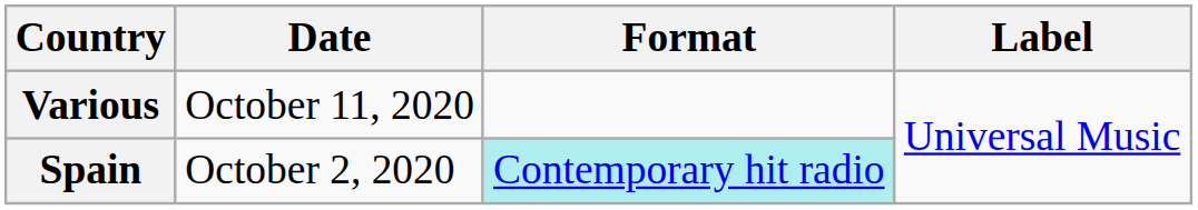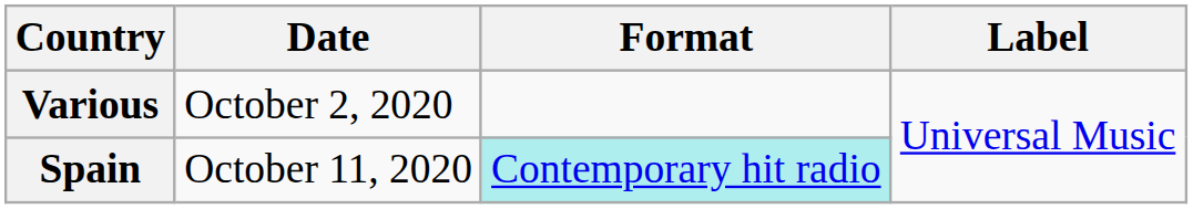Various | Date: October 11, 2020 -> October 2, 2020
Spain | Date: October 2, 2020 -> October 11, 2020
